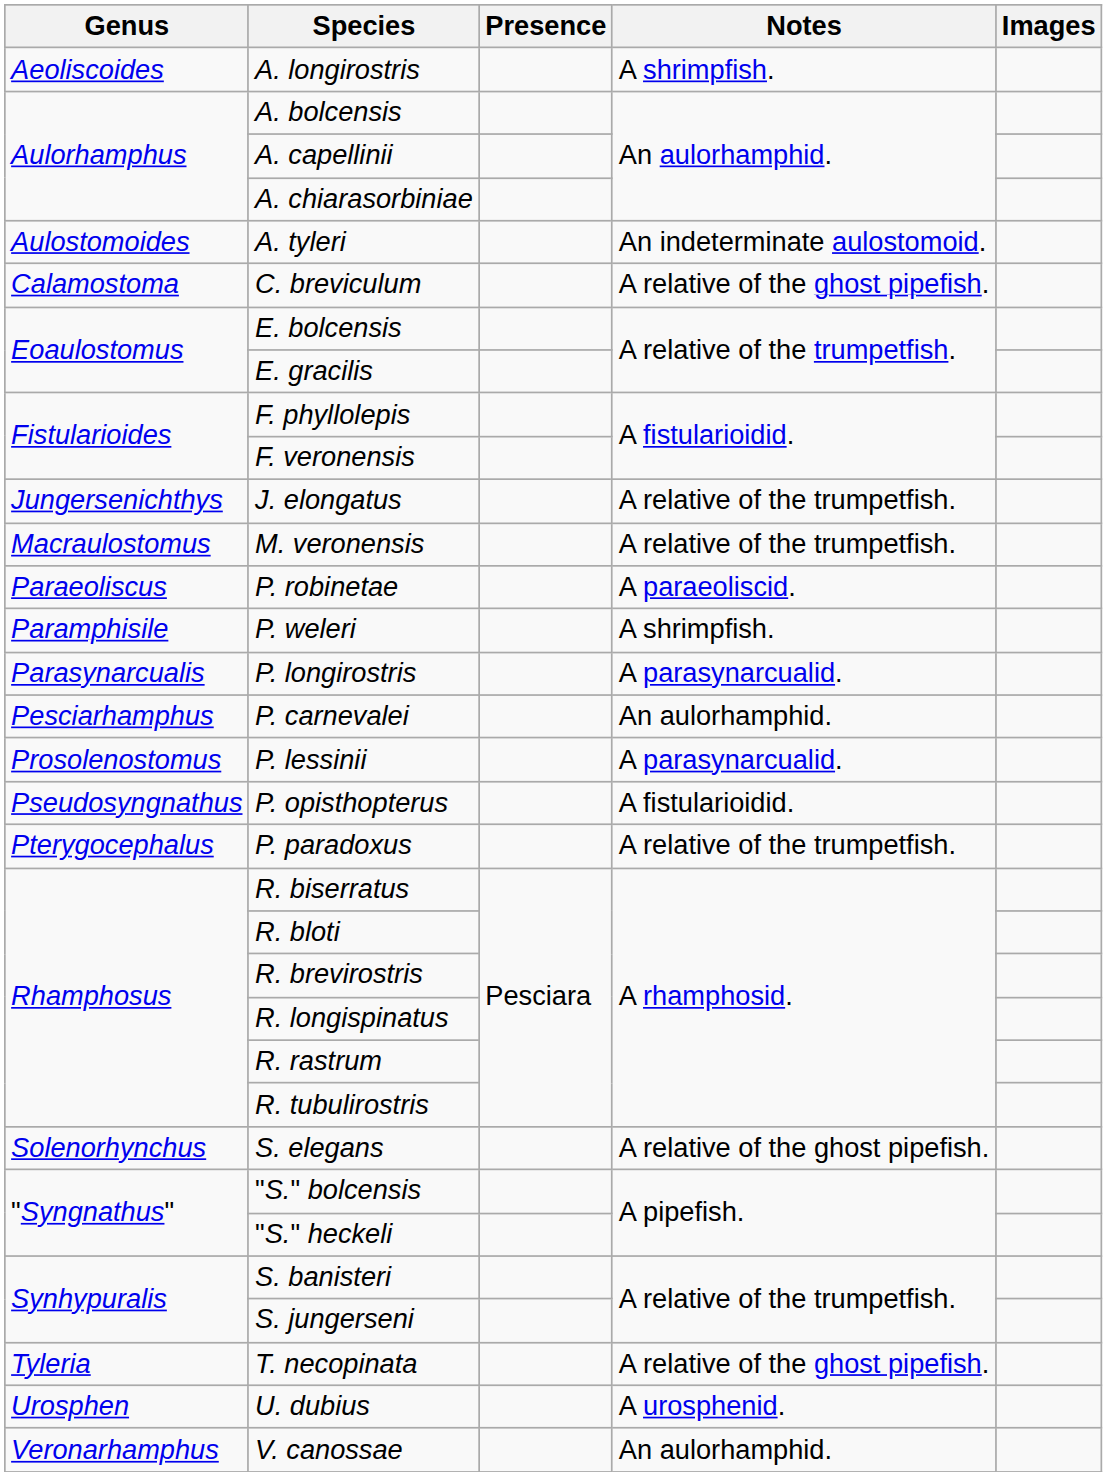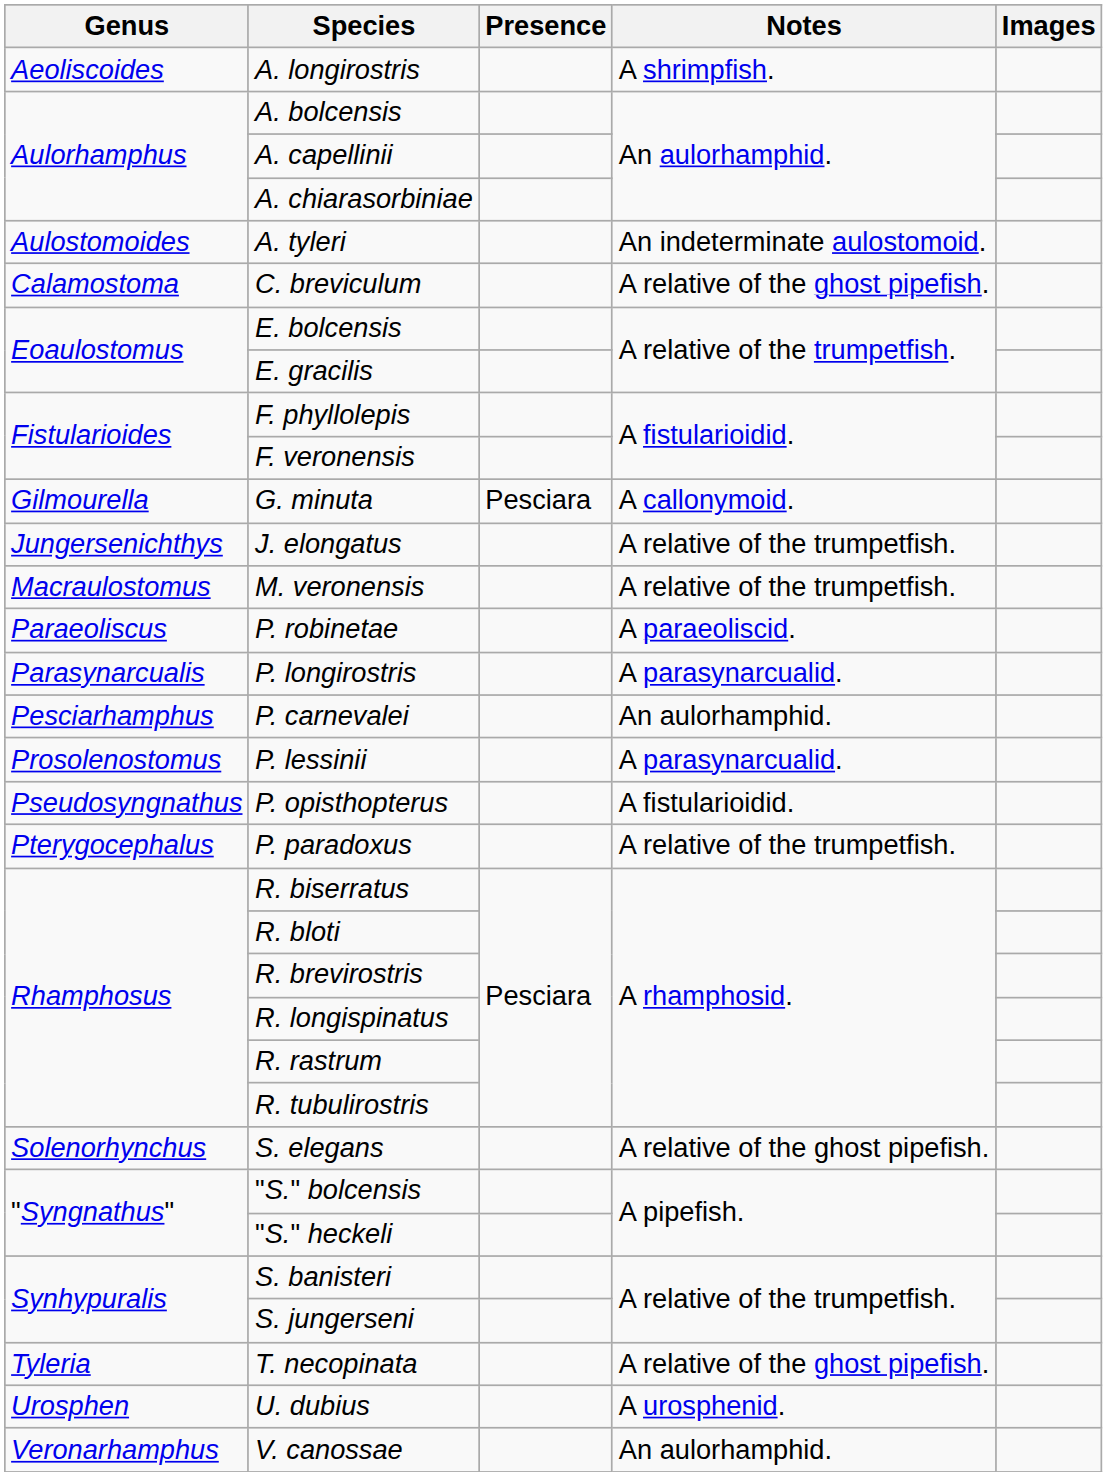+ row: Gilmourella | G. minuta | Pesciara | A callonymoid.
- row: Paramphisile | P. weleri | A shrimpfish.
